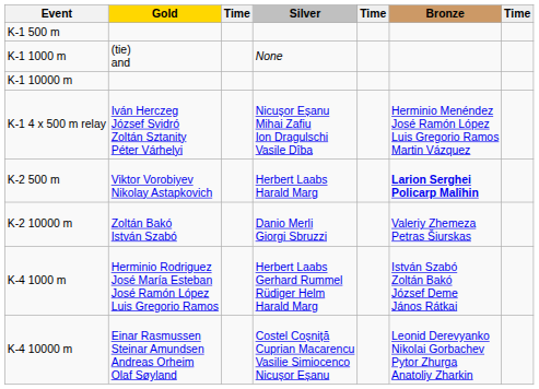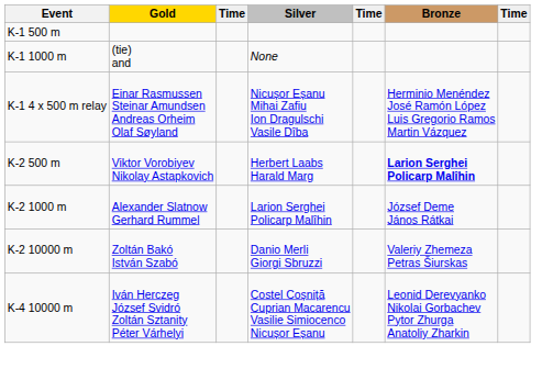- row: K-1 10000 m
K-1 4 x 500 m relay | Gold: Iván Herczeg József Svidró Zoltán Sztanity Péter Várhelyi -> Einar Rasmussen Steinar Amundsen Andreas Orheim Olaf Søyland
+ row: K-2 1000 m | Alexander Slatnow Gerhard Rummel | Larion Serghei Policarp Malîhin | József Deme János Rátkai
- row: K-4 1000 m | Herminio Rodriguez José María Esteban José Ramón López Luis Gregorio Ramos | Herbert Laabs Gerhard Rummel Rüdiger Helm Harald Marg | István Szabó Zoltán Bakó József Deme János Rátkai
K-4 10000 m | Gold: Einar Rasmussen Steinar Amundsen Andreas Orheim Olaf Søyland -> Iván Herczeg József Svidró Zoltán Sztanity Péter Várhelyi
